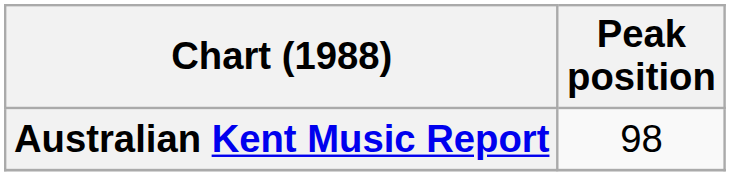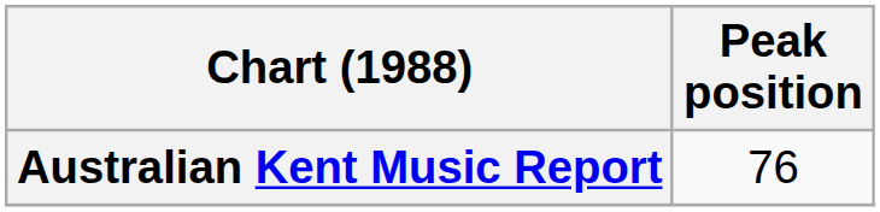Australian Kent Music Report | Peak position: 98 -> 76
